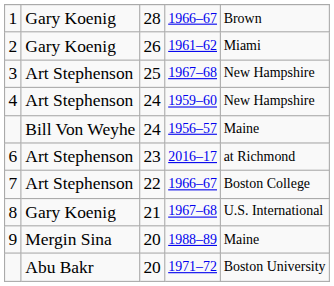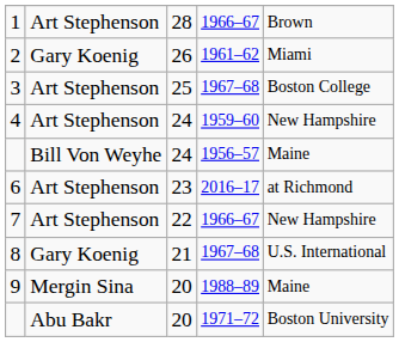1 | column 2: Gary Koenig -> Art Stephenson
3 | column 5: New Hampshire -> Boston College
7 | column 5: Boston College -> New Hampshire
